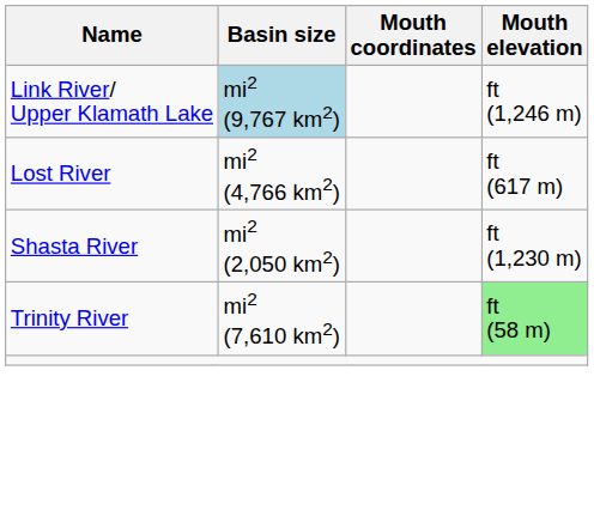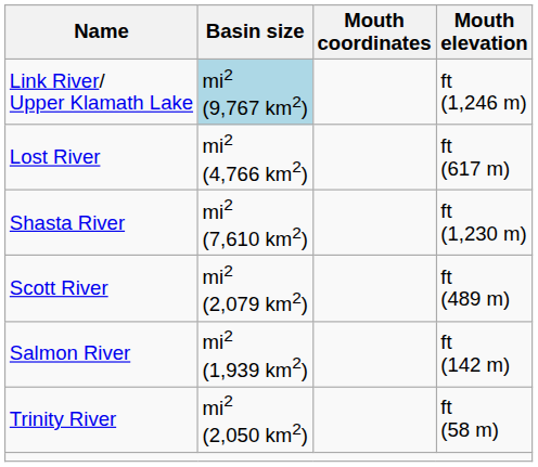Shasta River | Basin size: mi2 (2,050 km2) -> mi2 (7,610 km2)
+ row: Scott River | mi2 (2,079 km2) | ft (489 m)
+ row: Salmon River | mi2 (1,939 km2) | ft (142 m)
Trinity River | Basin size: mi2 (7,610 km2) -> mi2 (2,050 km2)
Trinity River | Mouth elevation: lightgreen background -> no background
